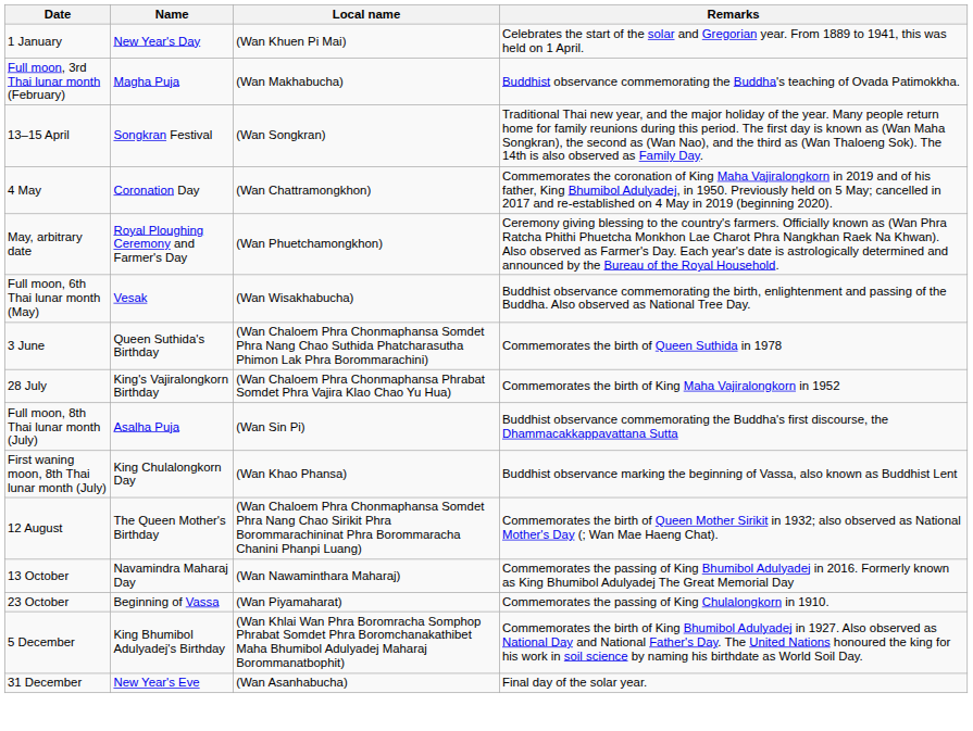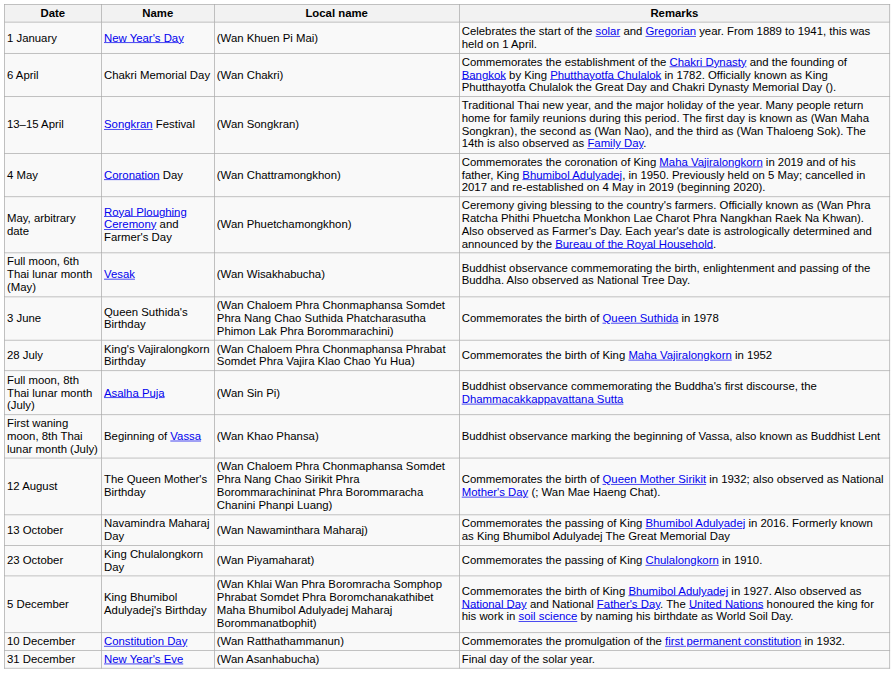- row: Full moon, 3rd Thai lunar month (February) | Magha Puja | (Wan Makhabucha) | Buddhist observance commemorating the Buddha's teaching of Ovada Patimokkha.
+ row: 6 April | Chakri Memorial Day | (Wan Chakri) | Commemorates the establishment of the Chakri Dynasty and the founding of Bangkok by King Phutthayotfa Chulalok in 1782. Officially known as King Phutthayotfa Chulalok the Great Day and Chakri Dynasty Memorial Day ().
First waning moon, 8th Thai lunar month (July) | Name: King Chulalongkorn Day -> Beginning of Vassa
23 October | Name: Beginning of Vassa -> King Chulalongkorn Day
+ row: 10 December | Constitution Day | (Wan Ratthathammanun) | Commemorates the promulgation of the first permanent constitution in 1932.
